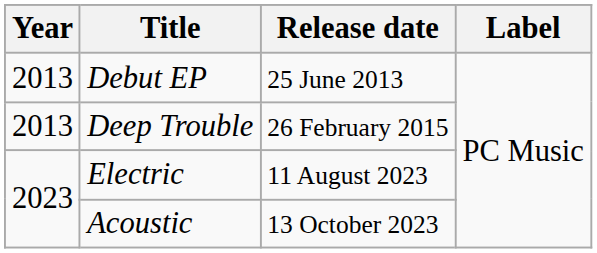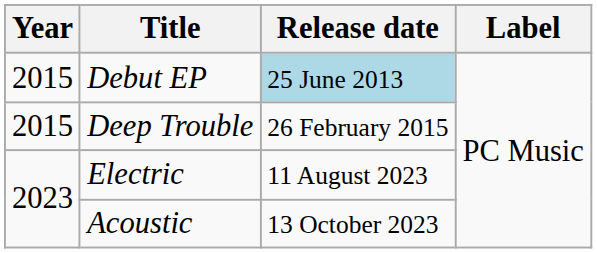Debut EP | Year: 2013 -> 2015
Debut EP | Release date: no background -> lightblue background
Deep Trouble | Year: 2013 -> 2015
